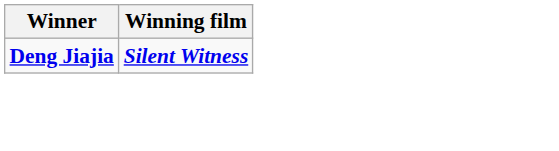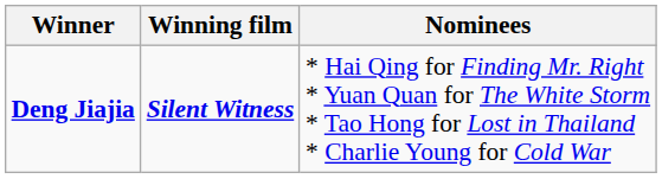+ column: Nominees | * Hai Qing for Finding Mr. Right * Yuan Quan for The White Storm * Tao Hong for Lost in Thailand * Charlie Young for Cold War
